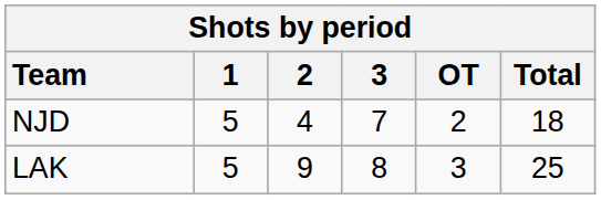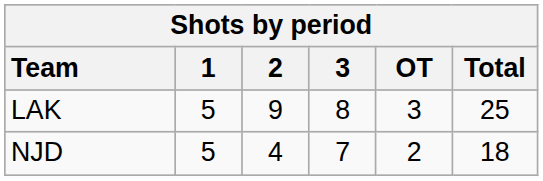rows swapped: LAK <-> NJD
